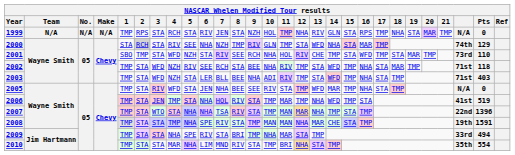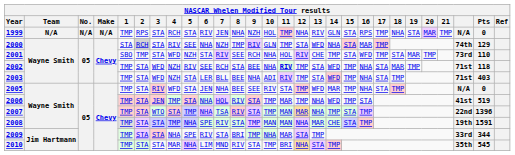1999 | 8: STA -> NHA
2002 | 11: normal -> bold
2007 | 5: NHA -> TMP
2009 | Pts: 494 -> 344
2010 | Pts: 554 -> 545
